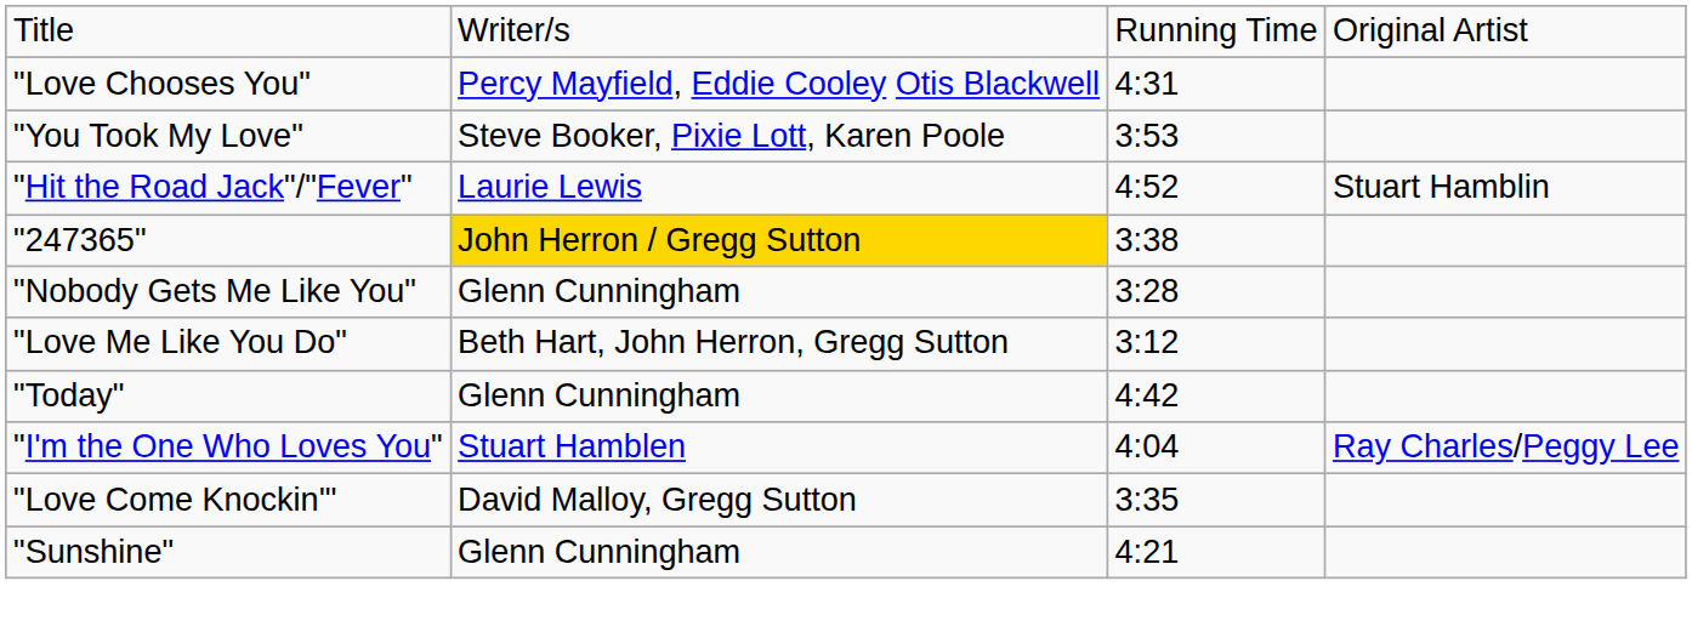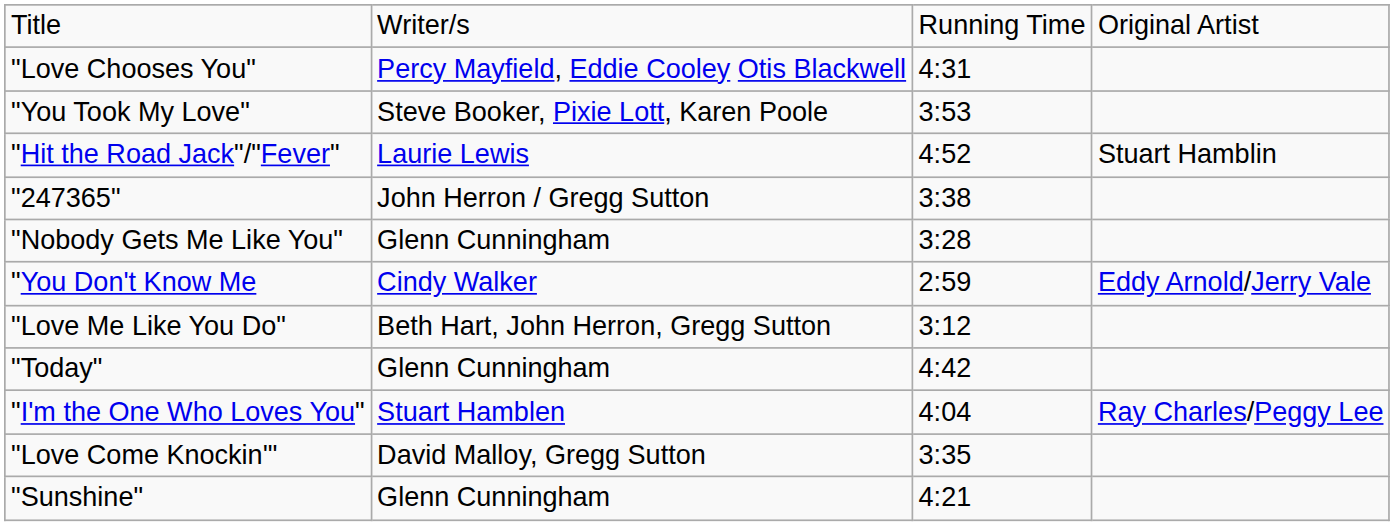"247365" | column 2: gold background -> no background
+ row: "You Don't Know Me | Cindy Walker | 2:59 | Eddy Arnold/Jerry Vale
